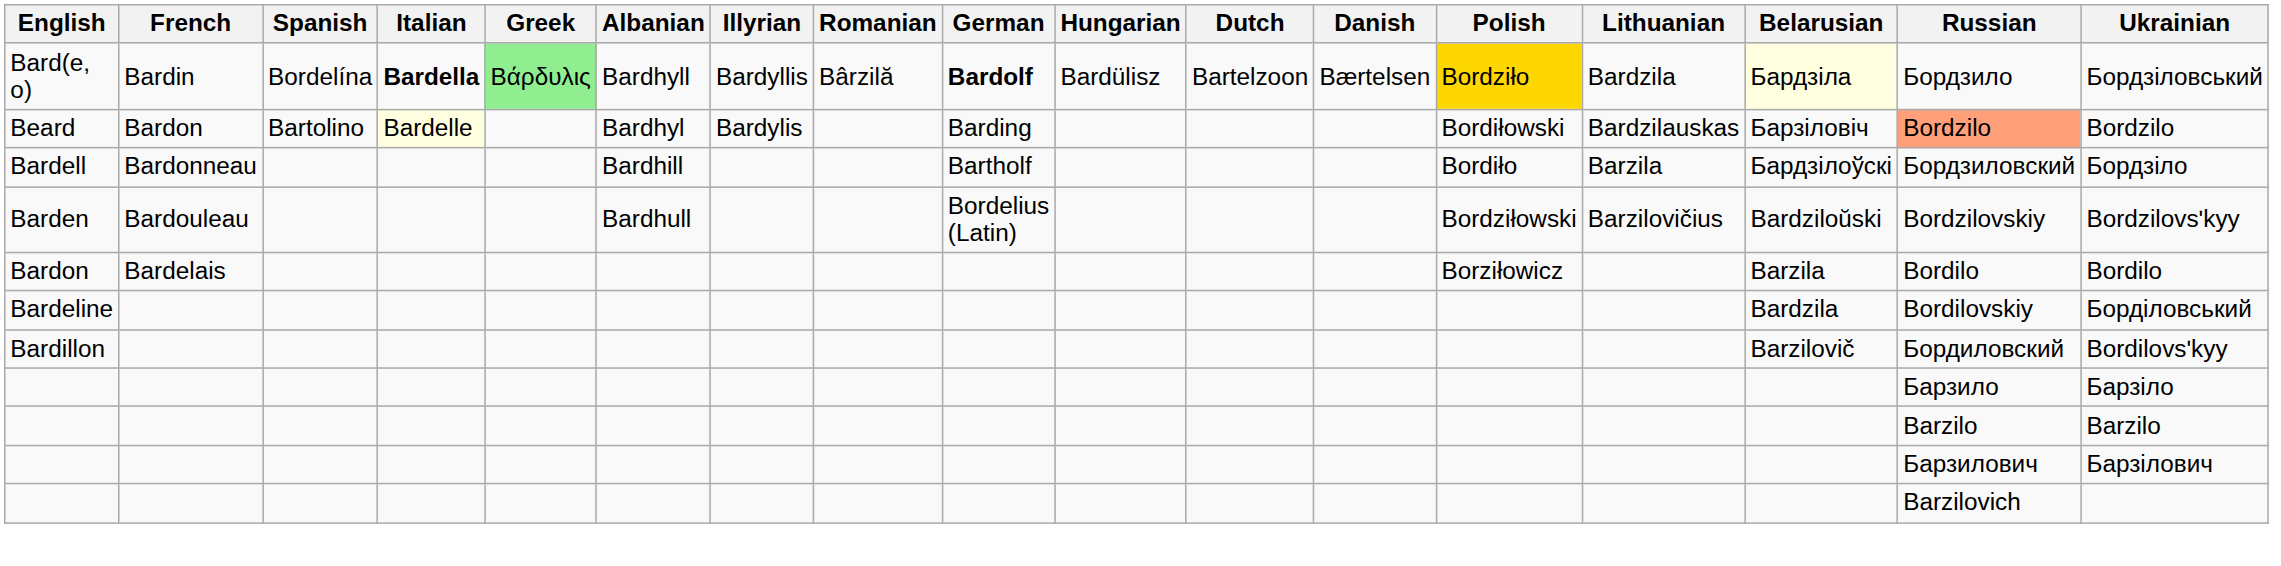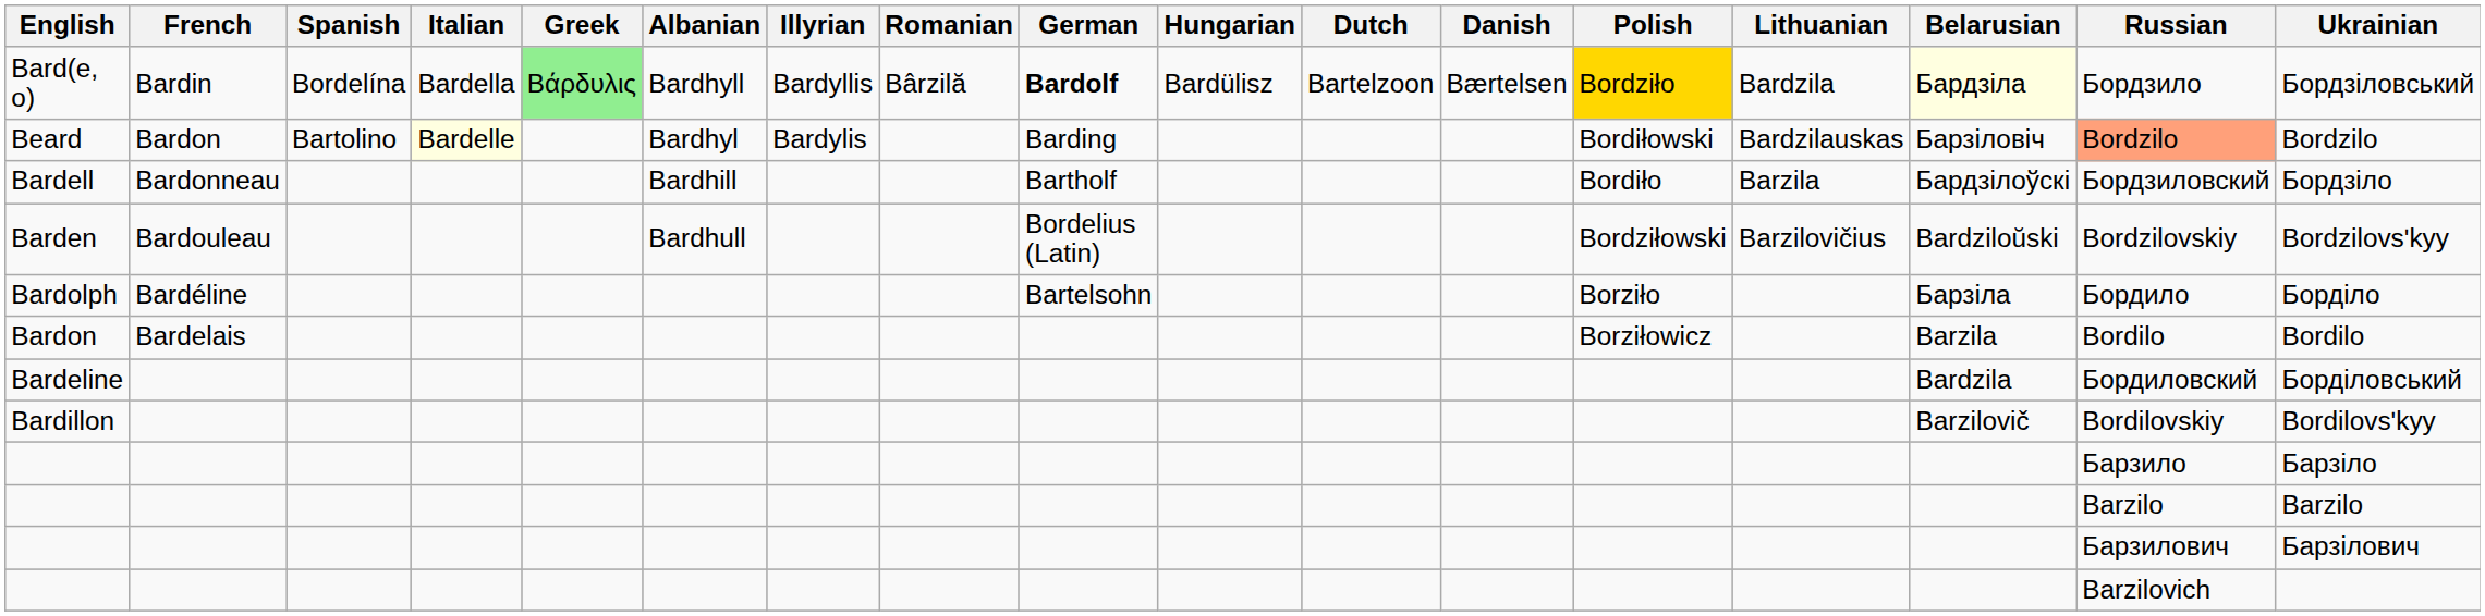Bard(e, o) | Italian: bold -> normal
+ row: Bardolph | Bardéline | Bartelsohn | Borziło | Барзіла | Бордило | Борділо
Bardeline | Russian: Bordilovskiy -> Бордиловский
Bardillon | Russian: Бордиловский -> Bordilovskiy
